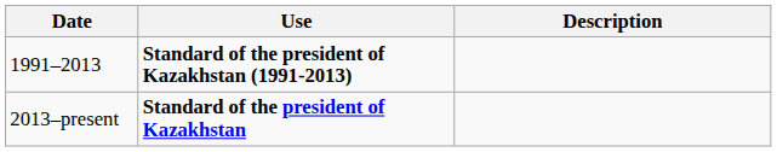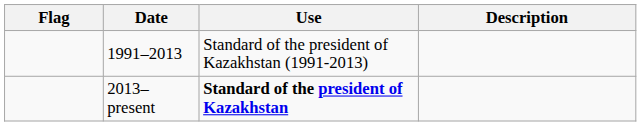+ column: Flag
1991–2013 | Use: bold -> normal
